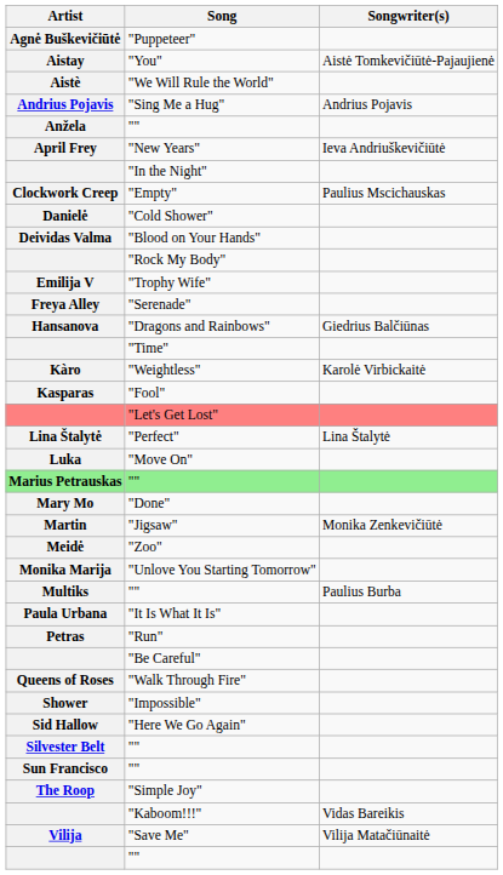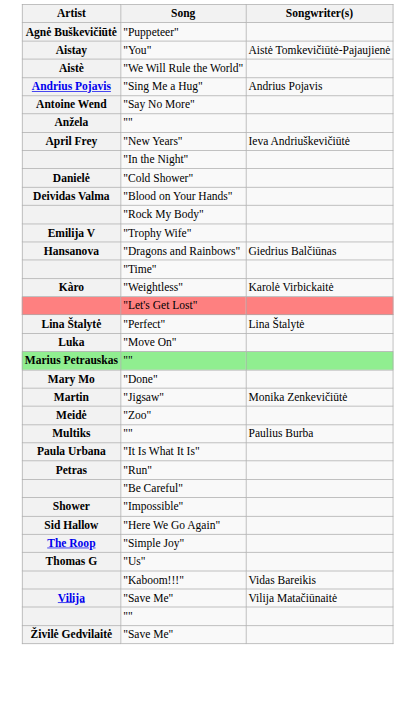+ row: Antoine Wend | "Say No More"
- row: Clockwork Creep | "Empty" | Paulius Mscichauskas
- row: Freya Alley | "Serenade"
- row: Kasparas | "Fool"
- row: Monika Marija | "Unlove You Starting Tomorrow"
- row: Queens of Roses | "Walk Through Fire"
- row: Silvester Belt | ""
- row: Sun Francisco | ""
+ row: Thomas G | "Us"
+ row: Živilė Gedvilaitė | "Save Me"
